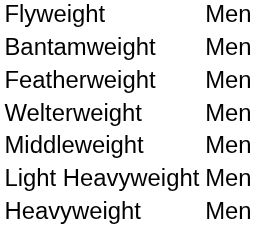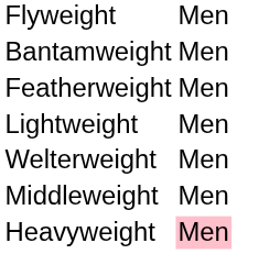+ row: Lightweight | Men
- row: Light Heavyweight | Men
Heavyweight | column 2: no background -> pink background
